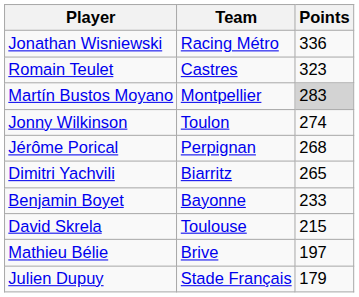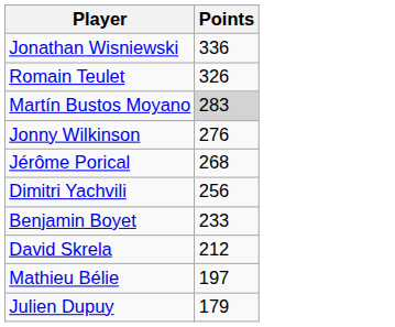- column: Team | Racing Métro | Castres | Montpellier | Toulon | Perpignan | Biarritz | Bayonne | Toulouse | Brive | Stade Français
Romain Teulet | Points: 323 -> 326
Jonny Wilkinson | Points: 274 -> 276
Dimitri Yachvili | Points: 265 -> 256
David Skrela | Points: 215 -> 212
